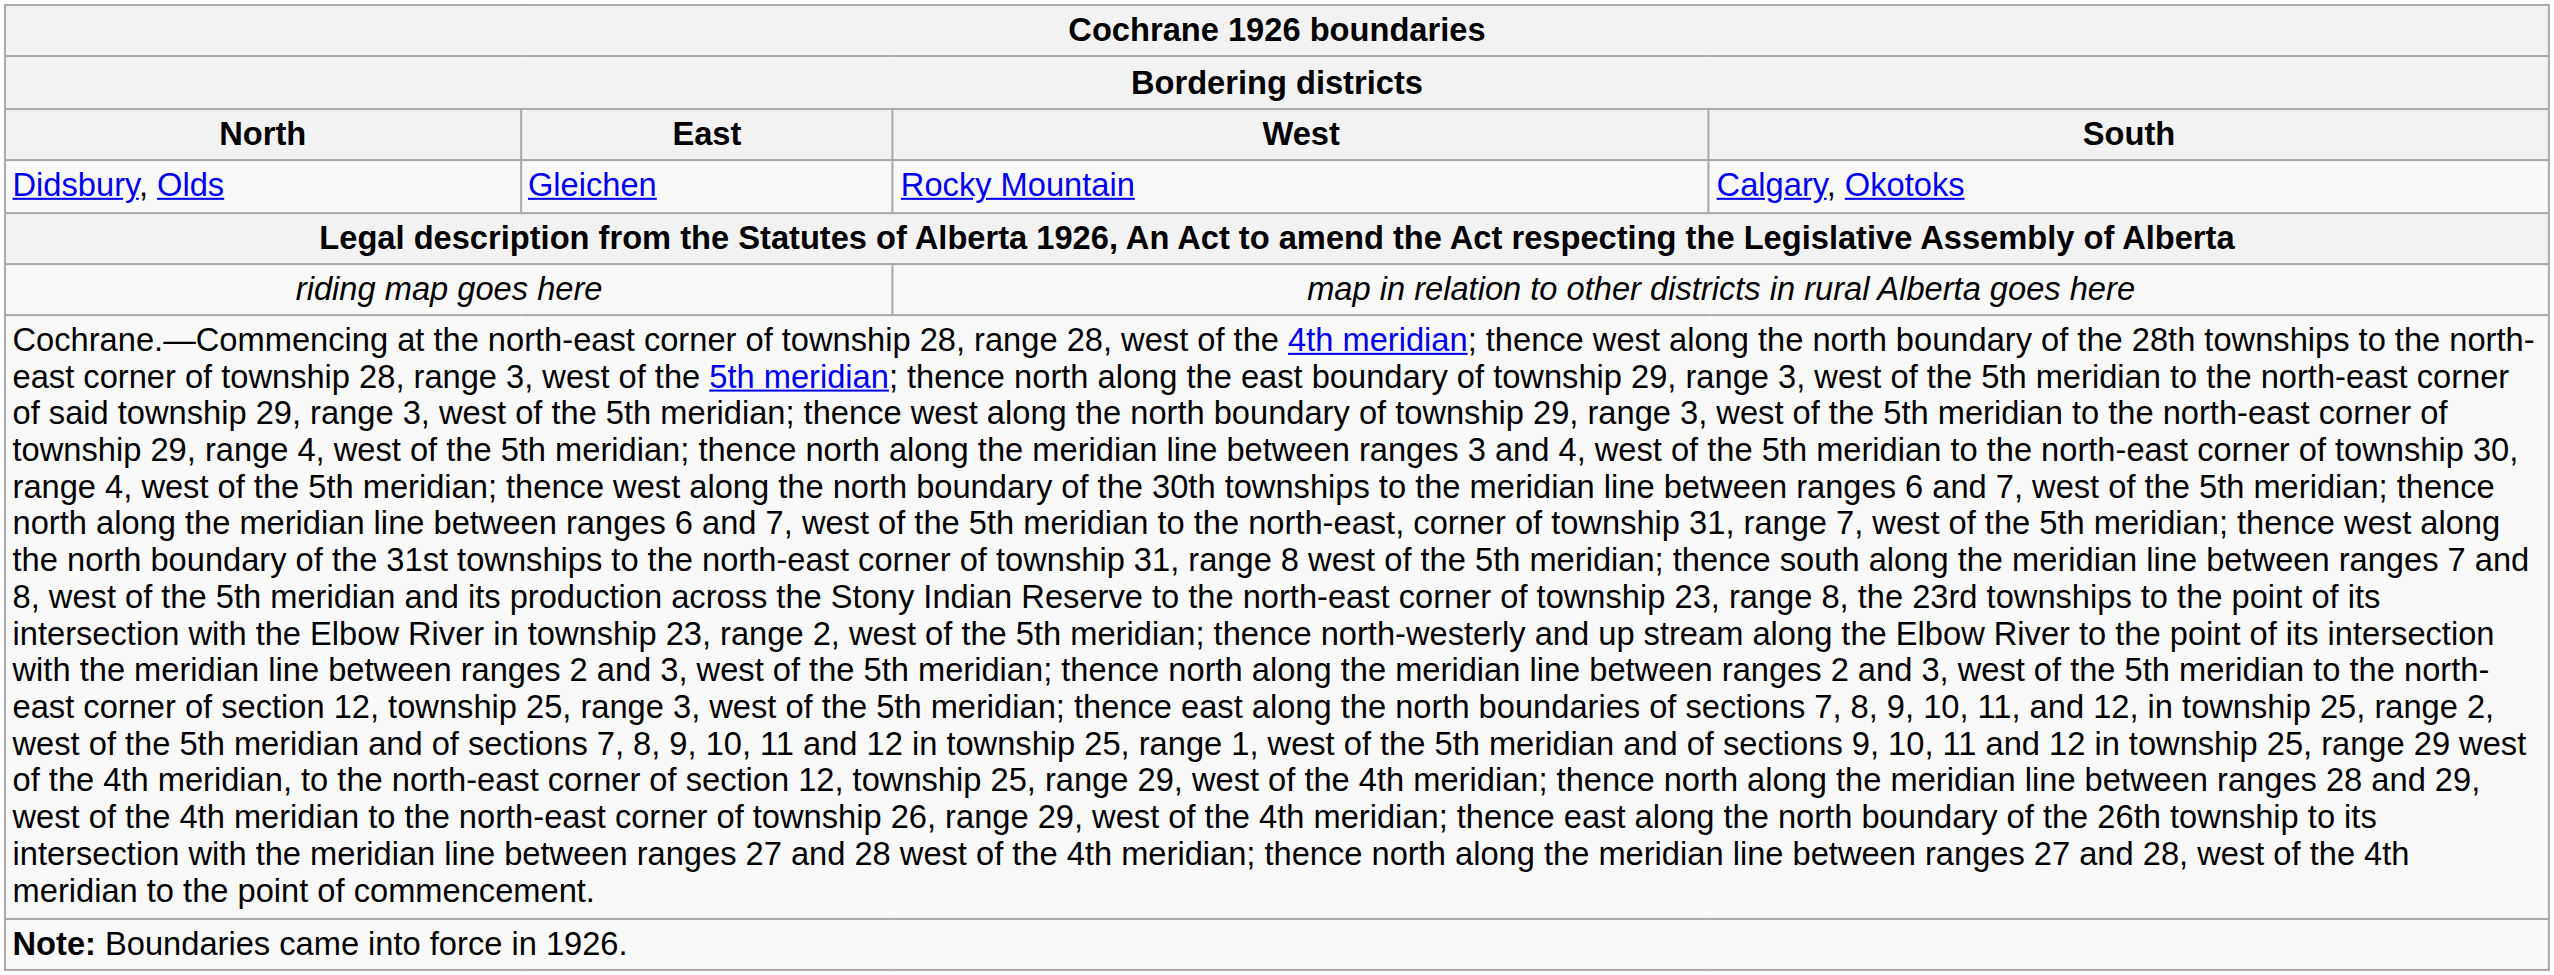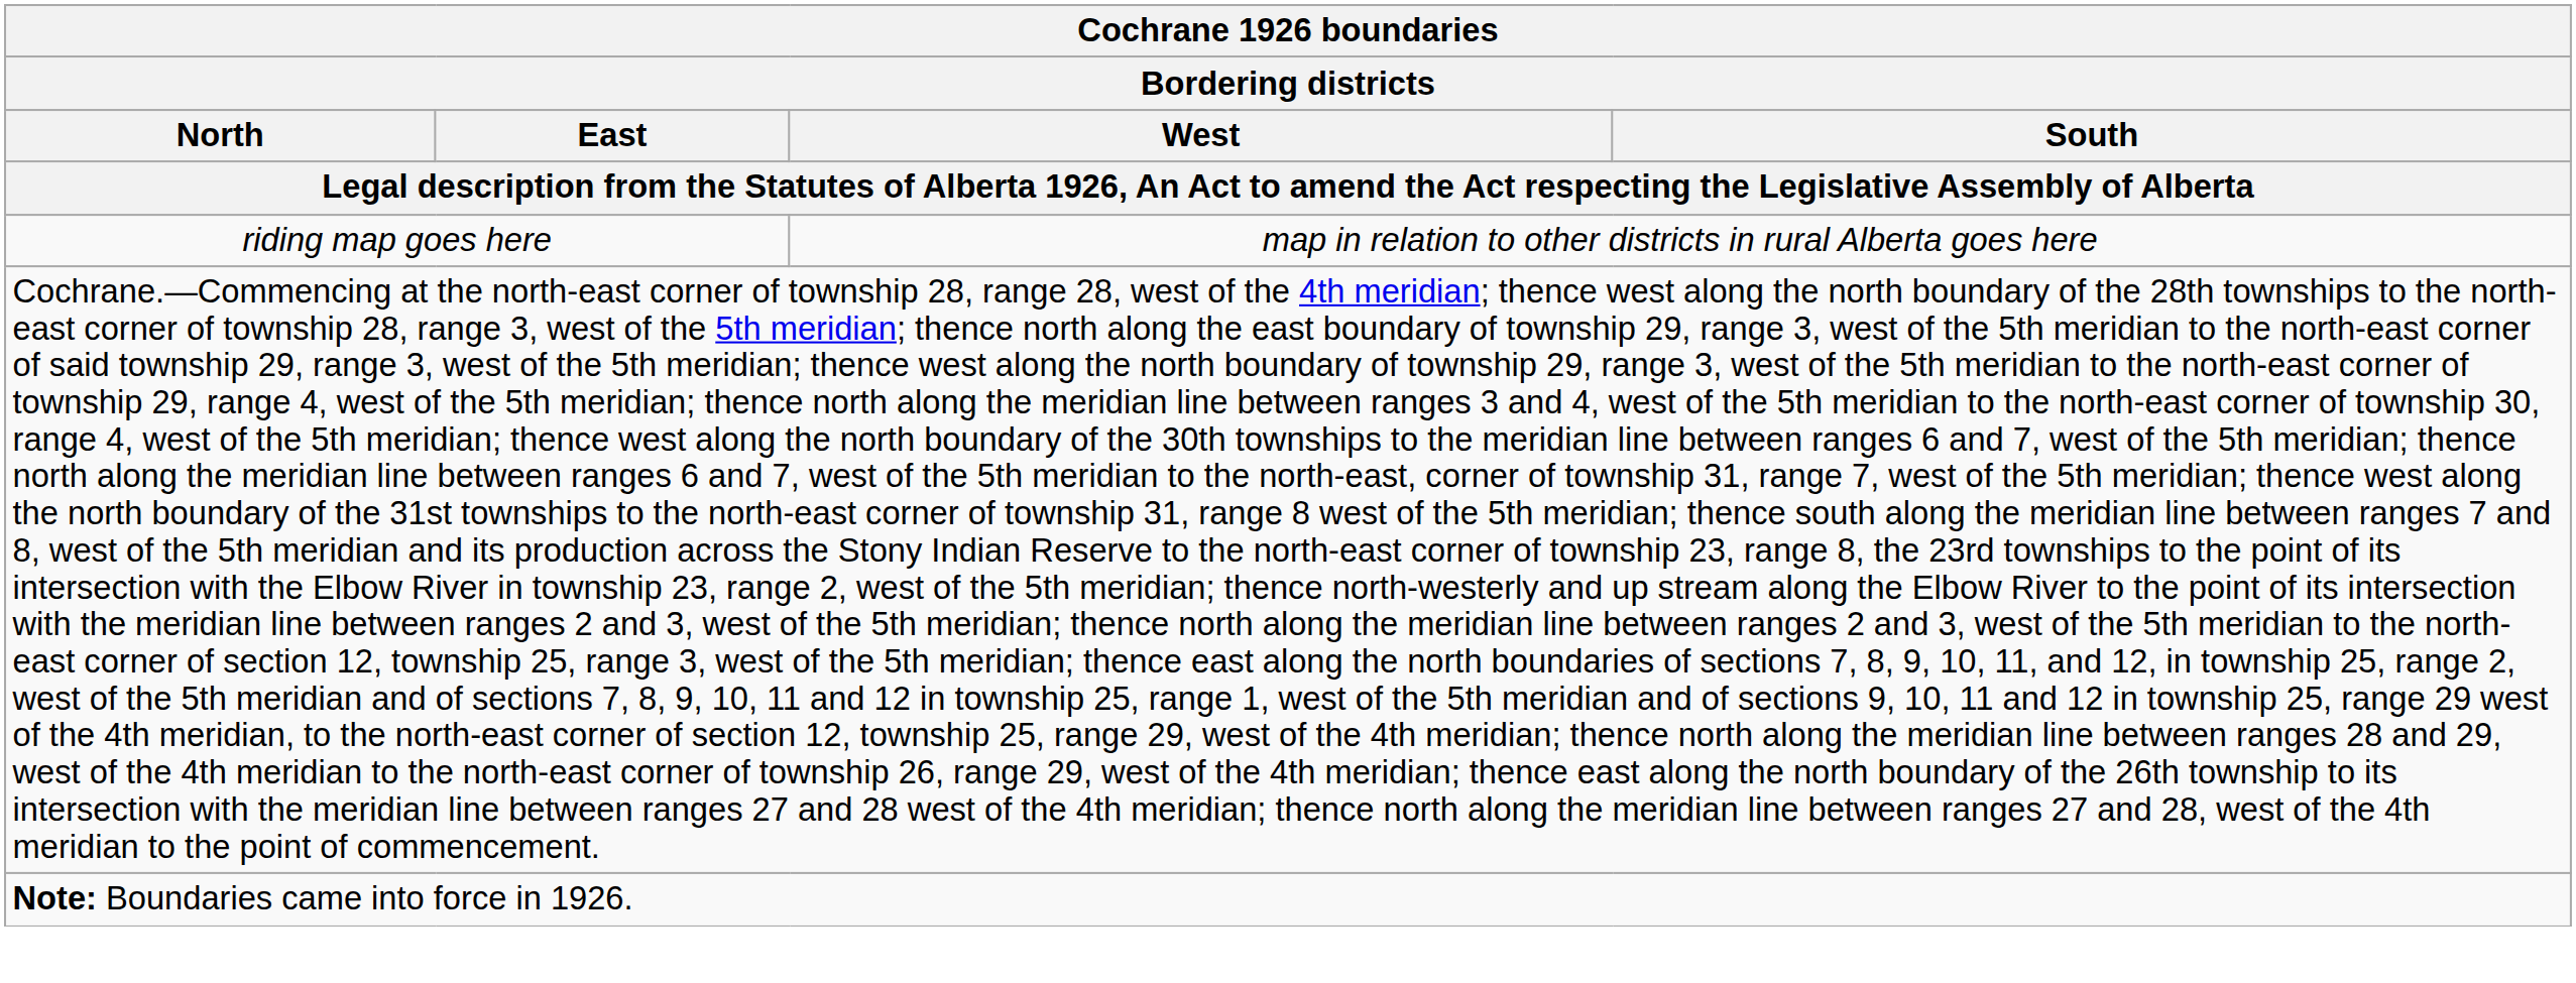- row: Didsbury, Olds | Gleichen | Rocky Mountain | Calgary, Okotoks
